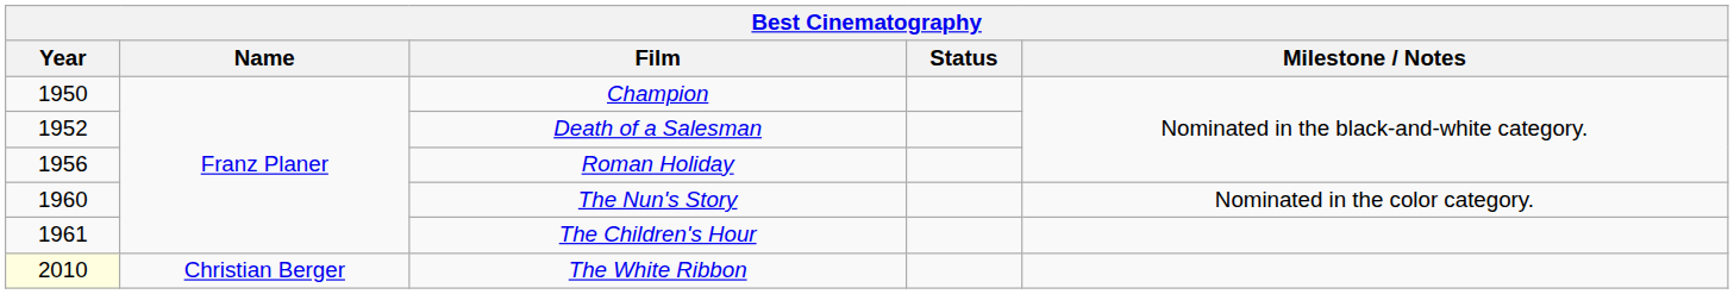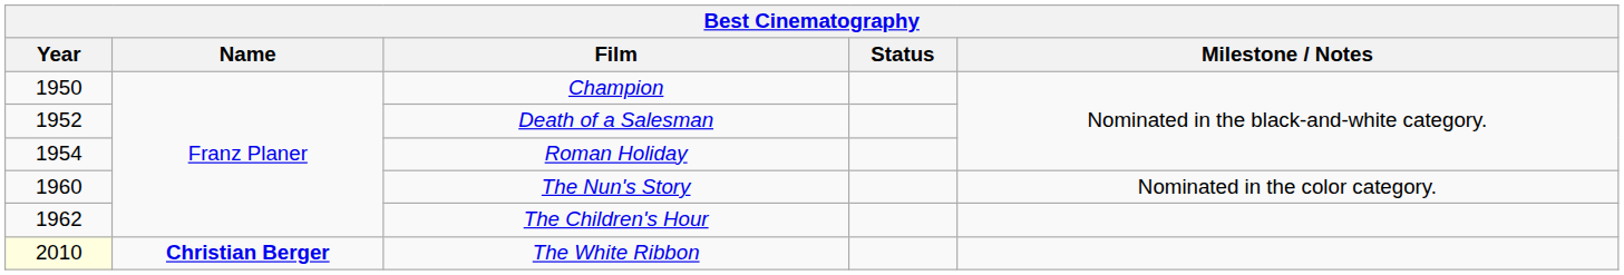Roman Holiday | Year: 1956 -> 1954
The Children's Hour | Year: 1961 -> 1962
The White Ribbon | Name: normal -> bold
